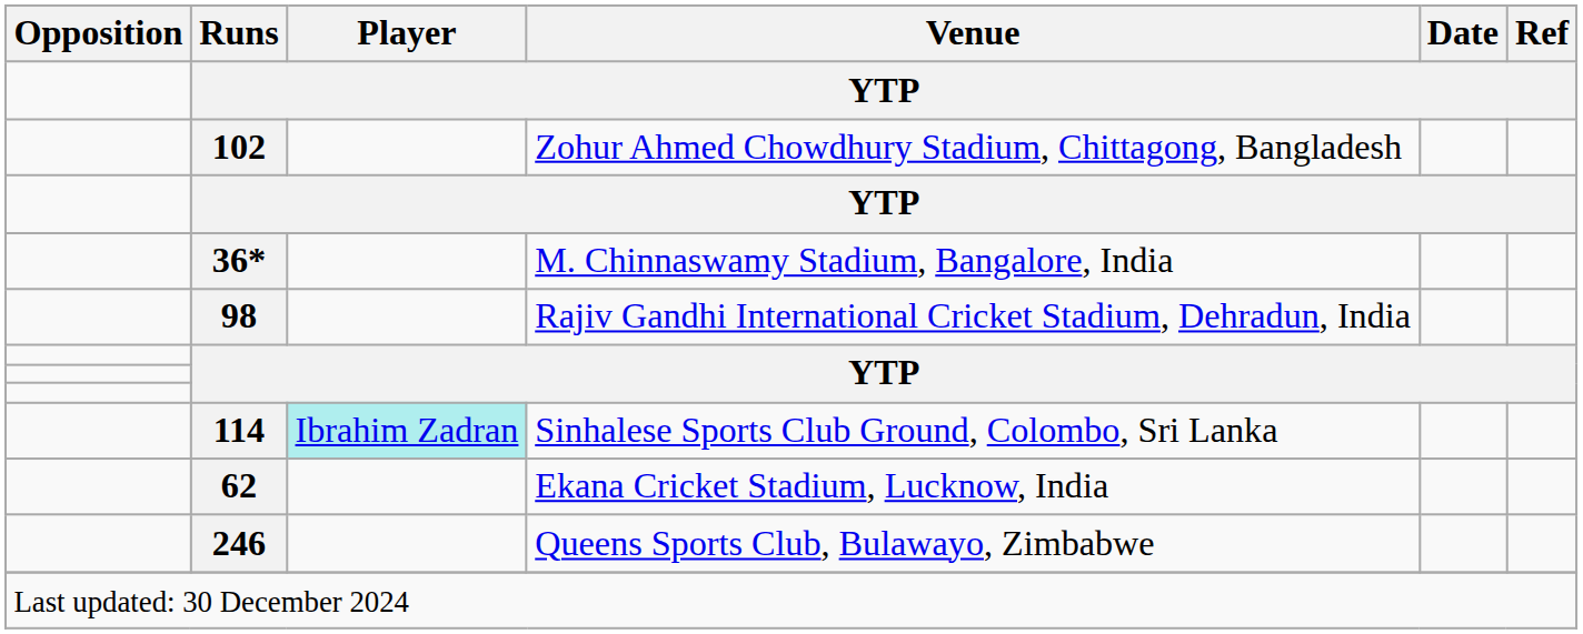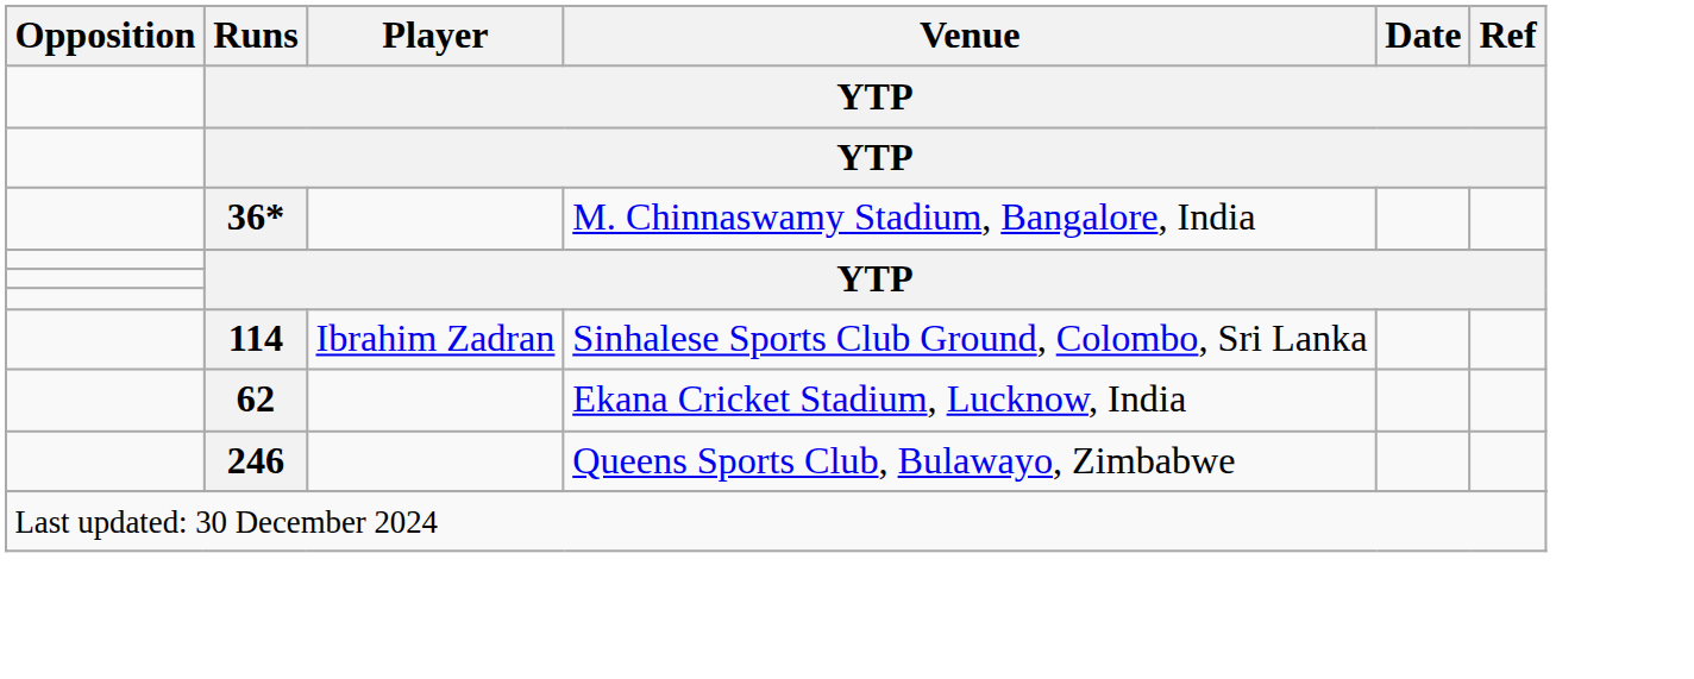- row: 102 | Zohur Ahmed Chowdhury Stadium, Chittagong, Bangladesh
- row: 98 | Rajiv Gandhi International Cricket Stadium, Dehradun, India
114 | Player: paleturquoise background -> no background
